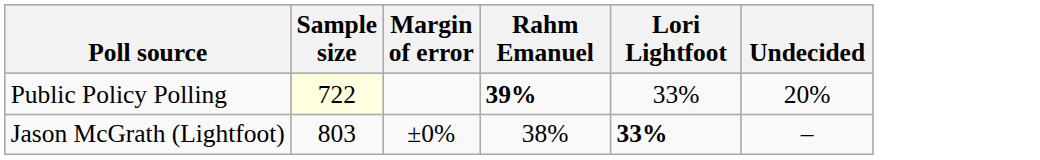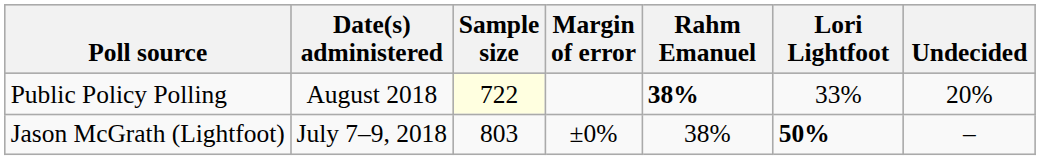+ column: Date(s) administered | August 2018 | July 7–9, 2018
Public Policy Polling | Rahm Emanuel: 39% -> 38%
Jason McGrath (Lightfoot) | Lori Lightfoot: 33% -> 50%
